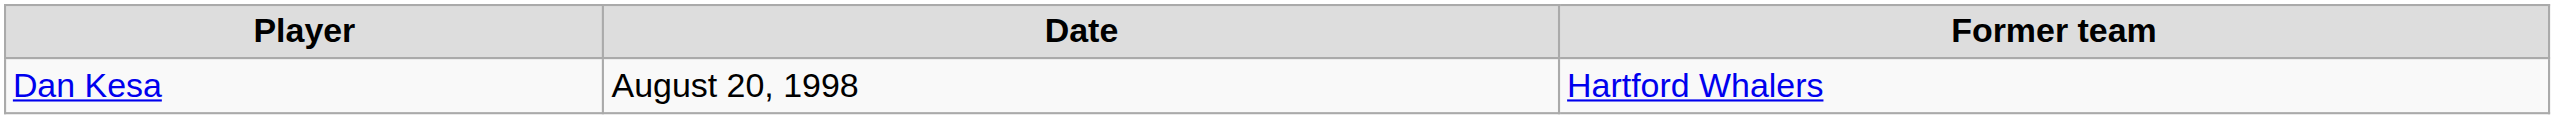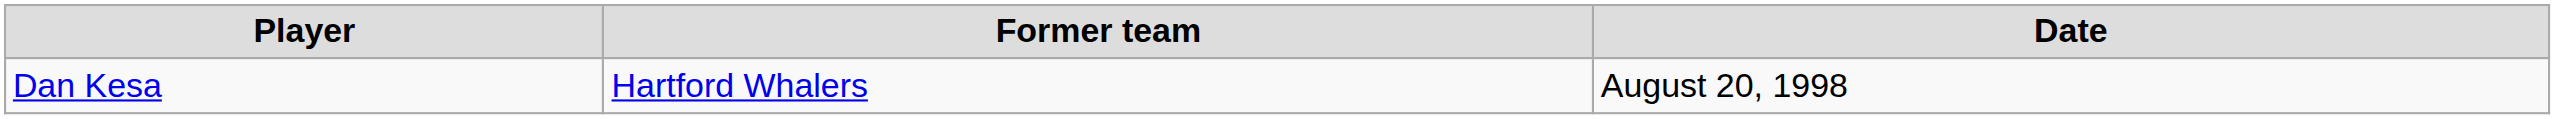columns swapped: Former team <-> Date
